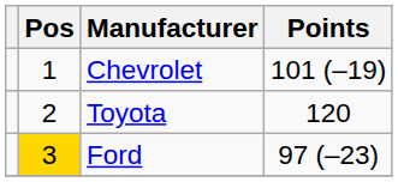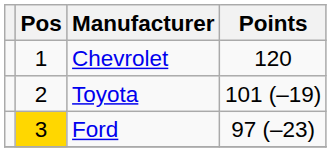Chevrolet | Points: 101 (–19) -> 120
Toyota | Points: 120 -> 101 (–19)
